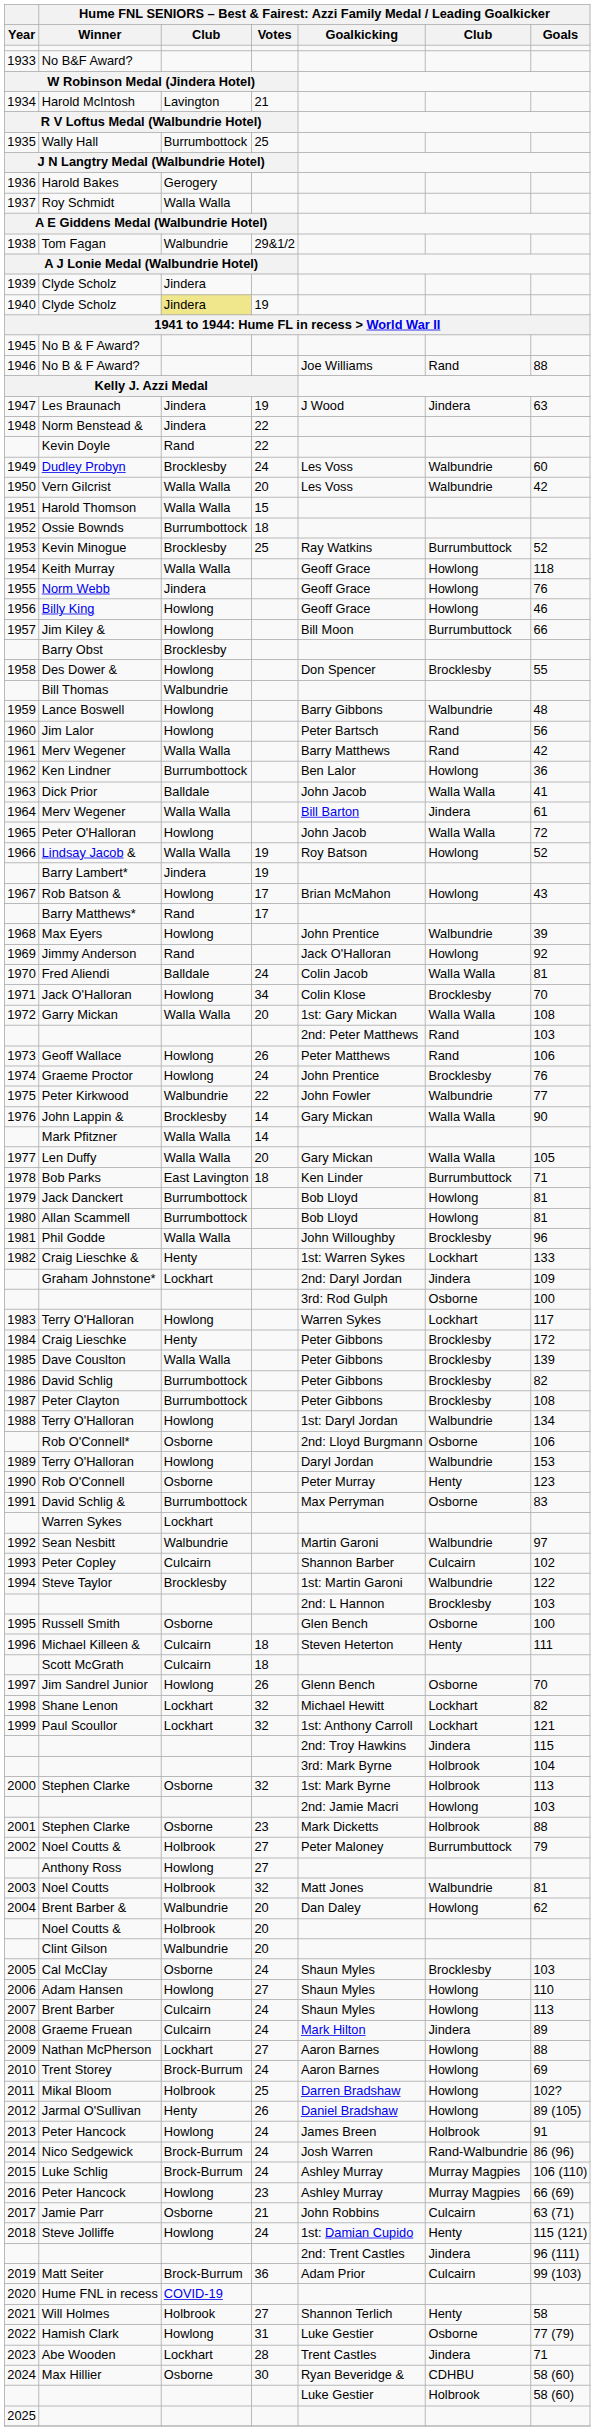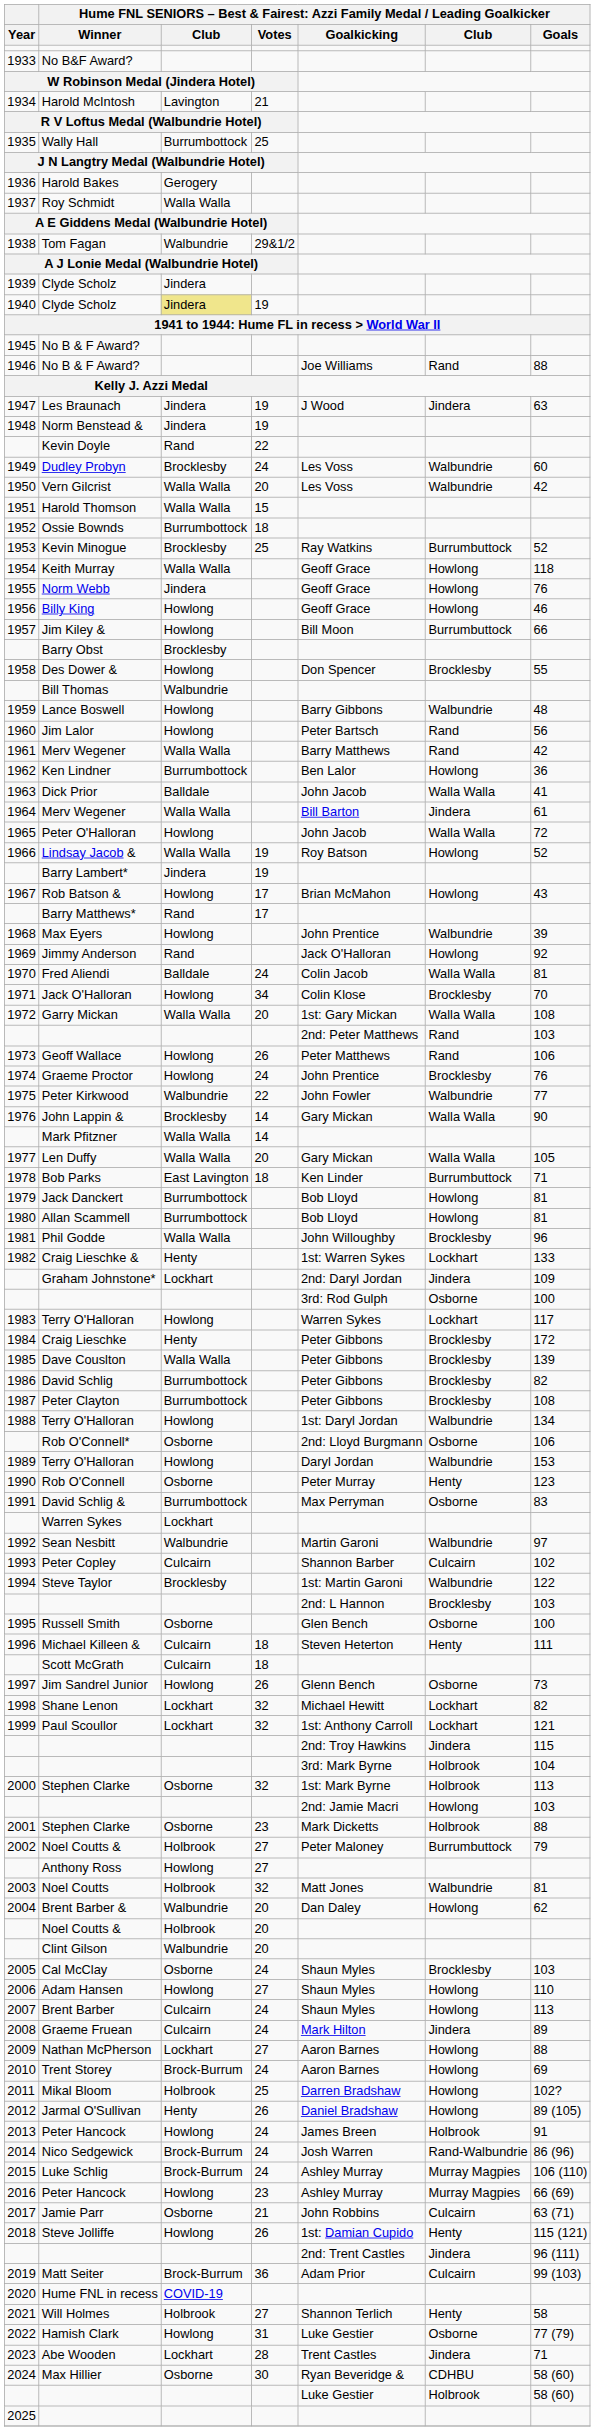Norm Benstead & | column 4: 22 -> 19
Jim Sandrel Junior | column 7: 70 -> 73
Steve Jolliffe | column 4: 24 -> 26
